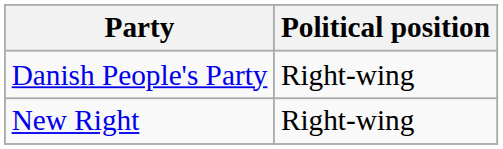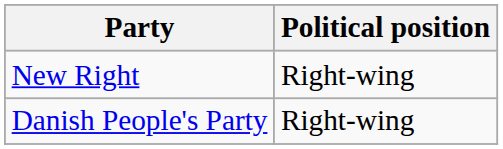rows swapped: New Right <-> Danish People's Party
